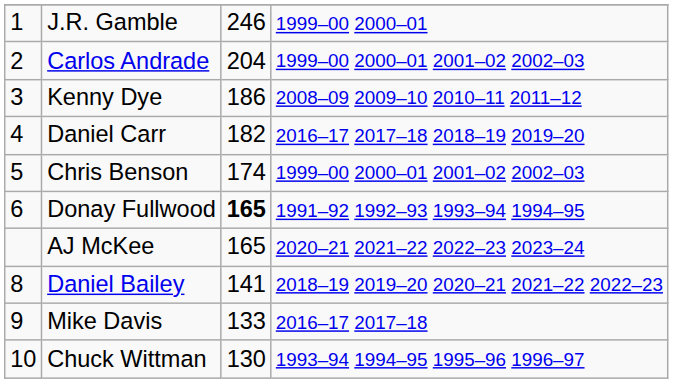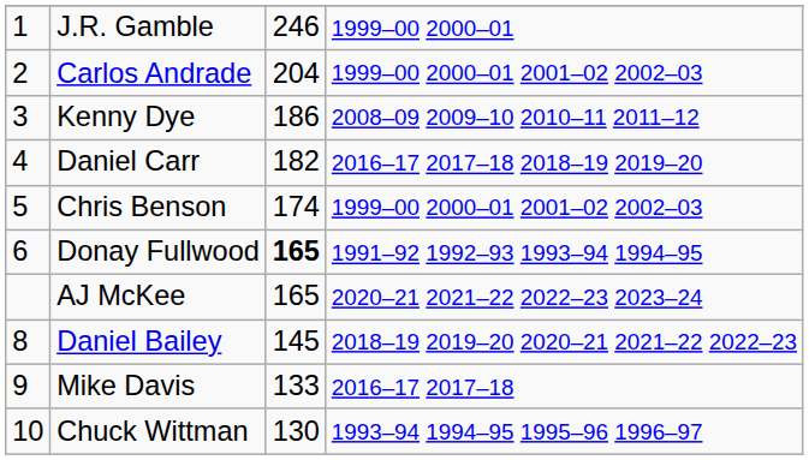Daniel Bailey | column 3: 141 -> 145
